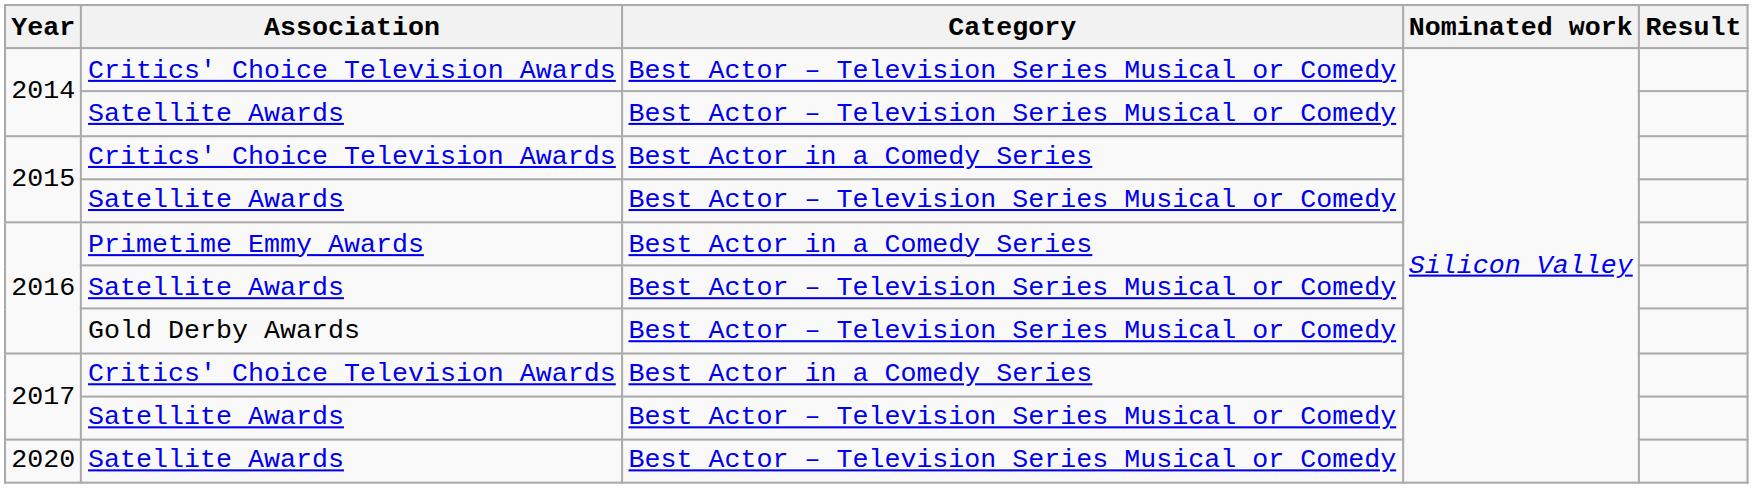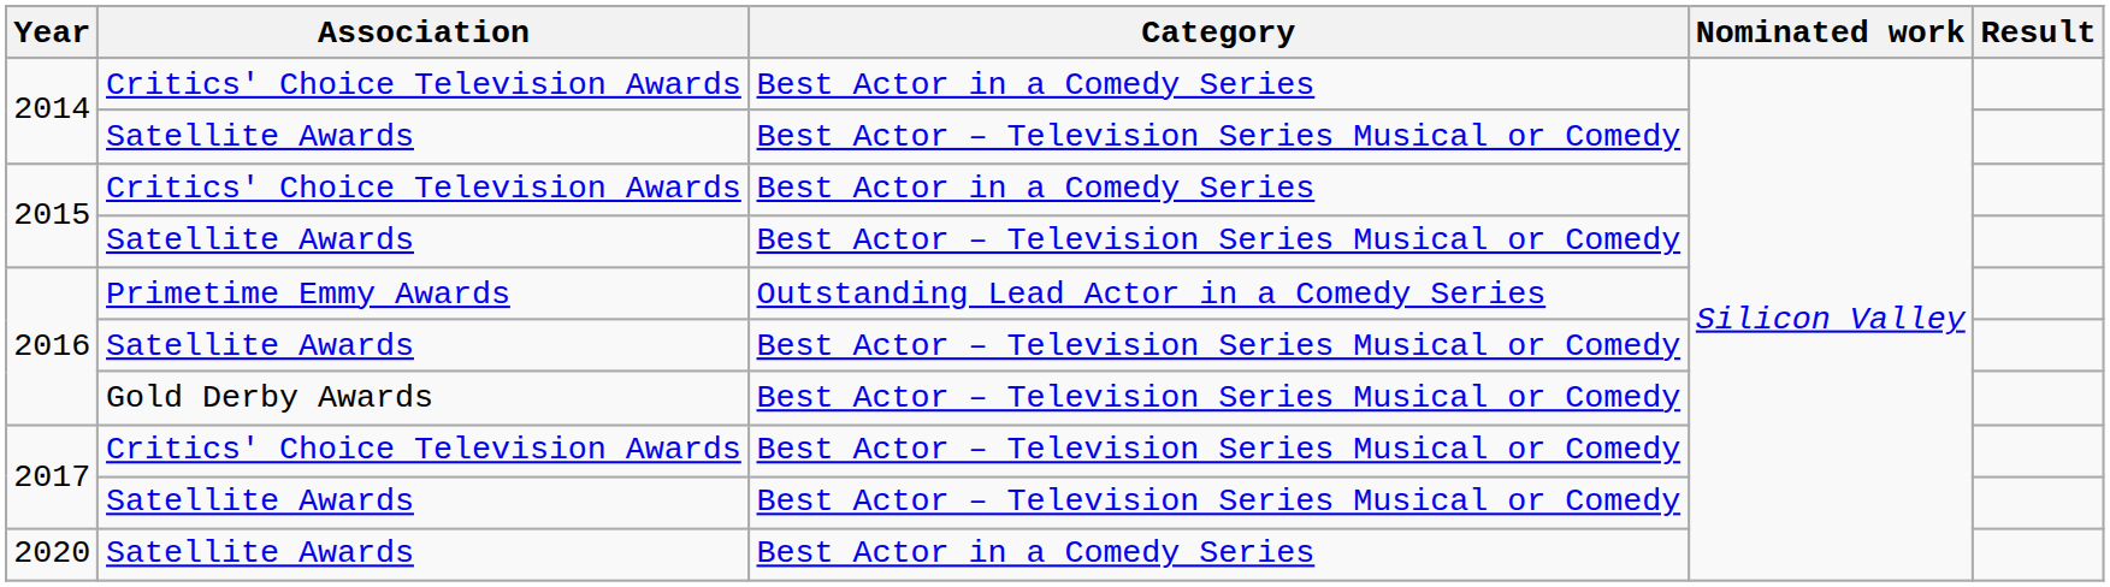2014 / Critics' Choice Television Awards | Category: Best Actor – Television Series Musical or Comedy -> Best Actor in a Comedy Series
2016 / Primetime Emmy Awards | Category: Best Actor in a Comedy Series -> Outstanding Lead Actor in a Comedy Series
2017 / Critics' Choice Television Awards | Category: Best Actor in a Comedy Series -> Best Actor – Television Series Musical or Comedy
2020 | Category: Best Actor – Television Series Musical or Comedy -> Best Actor in a Comedy Series
